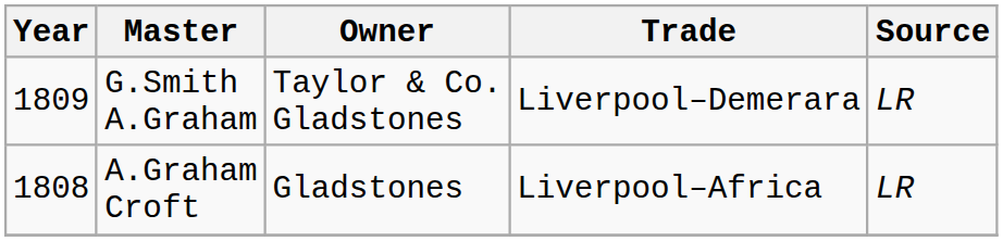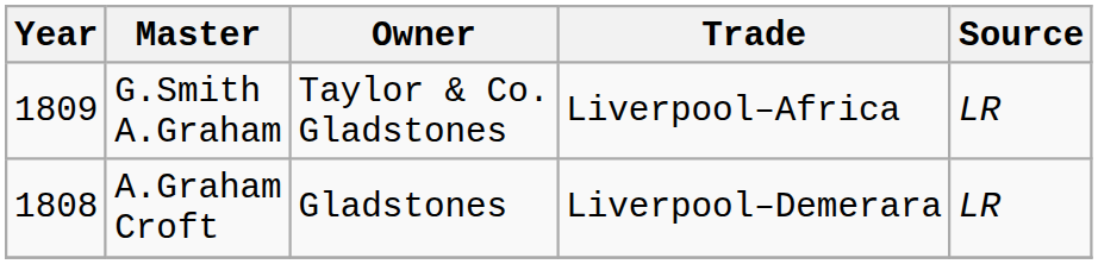G.Smith A.Graham | Trade: Liverpool–Demerara -> Liverpool–Africa
A.Graham Croft | Trade: Liverpool–Africa -> Liverpool–Demerara
